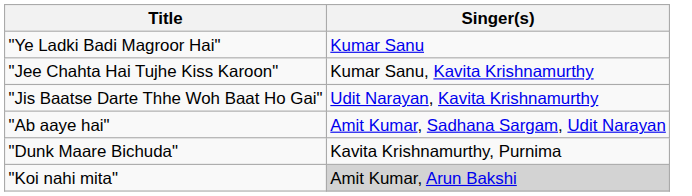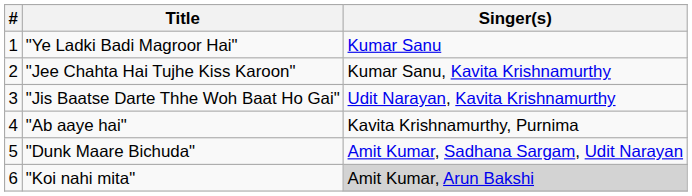+ column: # | 1 | 2 | 3 | 4 | 5 | 6
"Ab aaye hai" | Singer(s): Amit Kumar, Sadhana Sargam, Udit Narayan -> Kavita Krishnamurthy, Purnima
"Dunk Maare Bichuda" | Singer(s): Kavita Krishnamurthy, Purnima -> Amit Kumar, Sadhana Sargam, Udit Narayan
